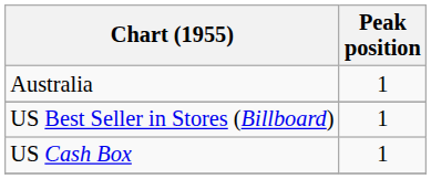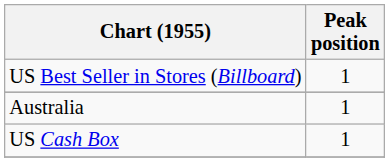rows swapped: Australia <-> US Best Seller in Stores (Billboard)
